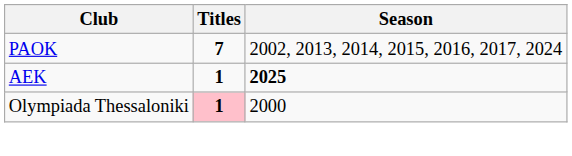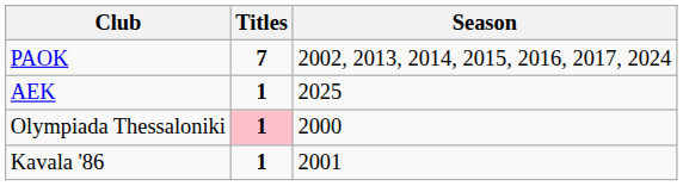AEK | Season: bold -> normal
+ row: Kavala '86 | 1 | 2001
